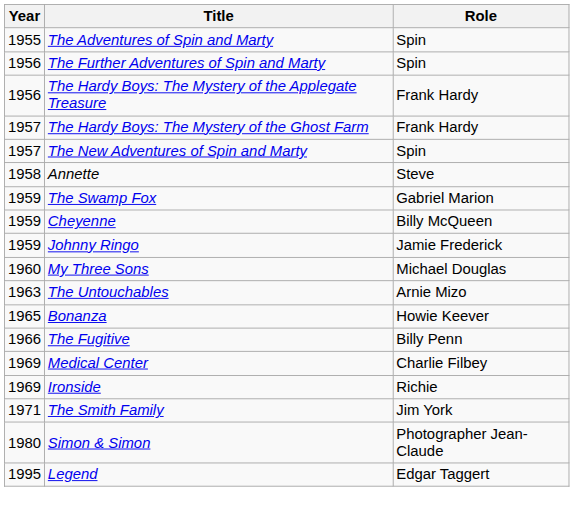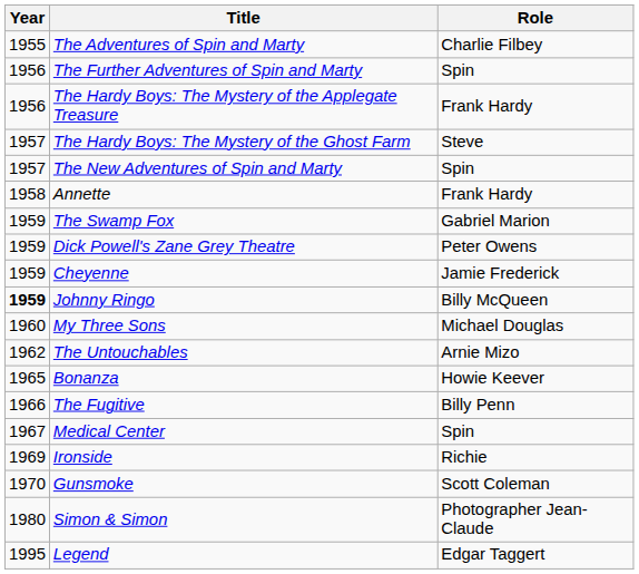The Adventures of Spin and Marty | Role: Spin -> Charlie Filbey
The Hardy Boys: The Mystery of the Ghost Farm | Role: Frank Hardy -> Steve
Annette | Role: Steve -> Frank Hardy
+ row: 1959 | Dick Powell's Zane Grey Theatre | Peter Owens
Cheyenne | Role: Billy McQueen -> Jamie Frederick
Johnny Ringo | Year: normal -> bold
Johnny Ringo | Role: Jamie Frederick -> Billy McQueen
The Untouchables | Year: 1963 -> 1962
Medical Center | Year: 1969 -> 1967
Medical Center | Role: Charlie Filbey -> Spin
+ row: 1970 | Gunsmoke | Scott Coleman
- row: 1971 | The Smith Family | Jim York
